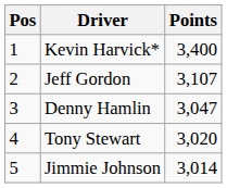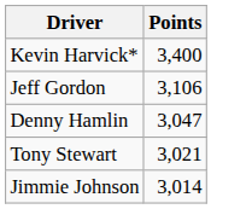- column: Pos | 1 | 2 | 3 | 4 | 5
Jeff Gordon | Points: 3,107 -> 3,106
Tony Stewart | Points: 3,020 -> 3,021
